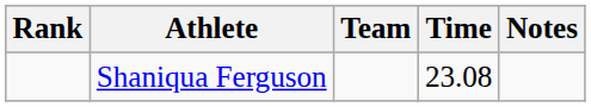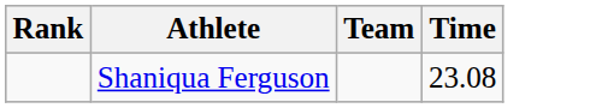- column: Notes
